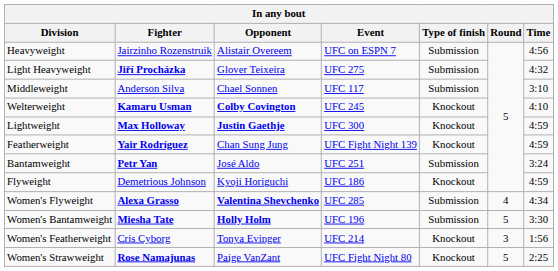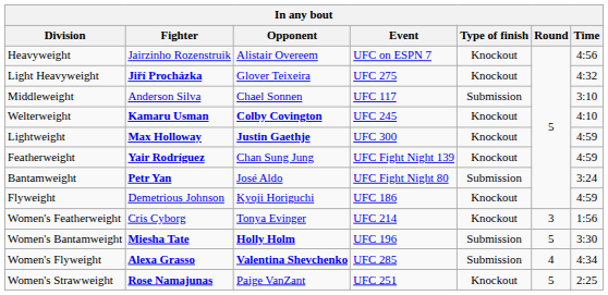Heavyweight | Type of finish: Submission -> Knockout
Light Heavyweight | Type of finish: Submission -> Knockout
Bantamweight | Event: UFC 251 -> UFC Fight Night 80
rows swapped: Women's Featherweight <-> Women's Flyweight
Women's Strawweight | Event: UFC Fight Night 80 -> UFC 251
